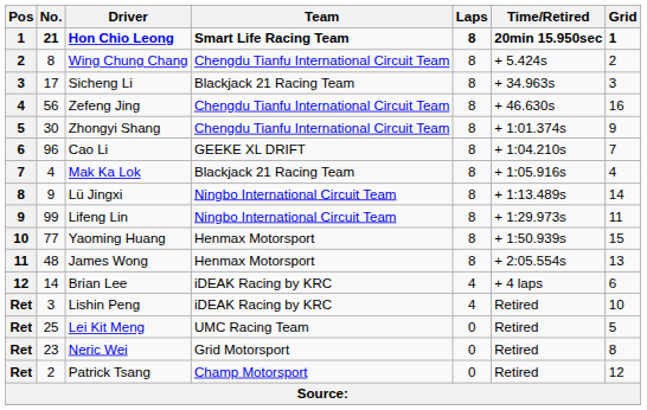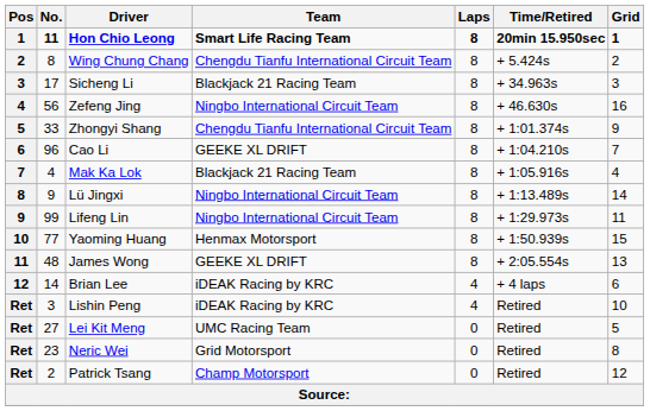Hon Chio Leong | No.: 21 -> 11
Zefeng Jing | Team: Chengdu Tianfu International Circuit Team -> Ningbo International Circuit Team
Zhongyi Shang | No.: 30 -> 33
James Wong | Team: Henmax Motorsport -> GEEKE XL DRIFT
Lei Kit Meng | No.: 25 -> 27
